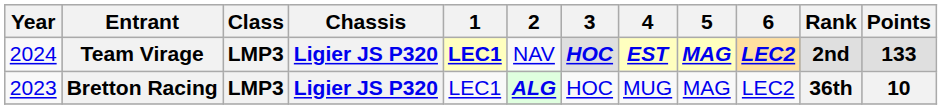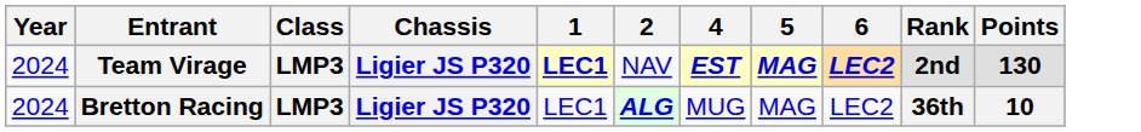- column: 3 | HOC | HOC
Team Virage | Points: 133 -> 130
Bretton Racing | Year: 2023 -> 2024
